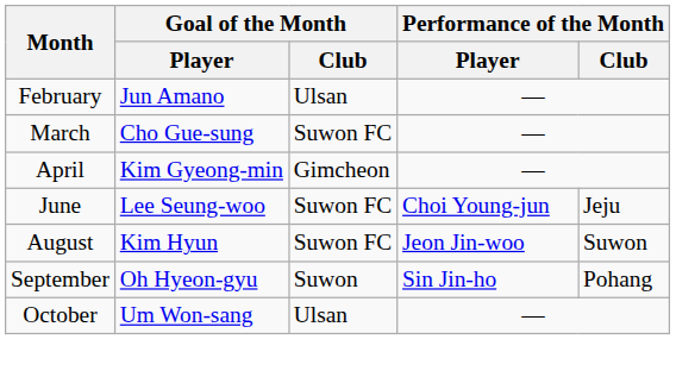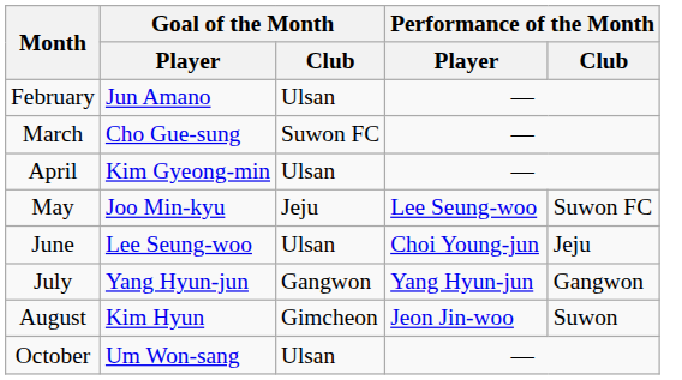April | Goal of the Month / Club: Gimcheon -> Ulsan
+ row: May | Joo Min-kyu | Jeju | Lee Seung-woo | Suwon FC
June | Goal of the Month / Club: Suwon FC -> Ulsan
+ row: July | Yang Hyun-jun | Gangwon | Yang Hyun-jun | Gangwon
August | Goal of the Month / Club: Suwon FC -> Gimcheon
- row: September | Oh Hyeon-gyu | Suwon | Sin Jin-ho | Pohang
